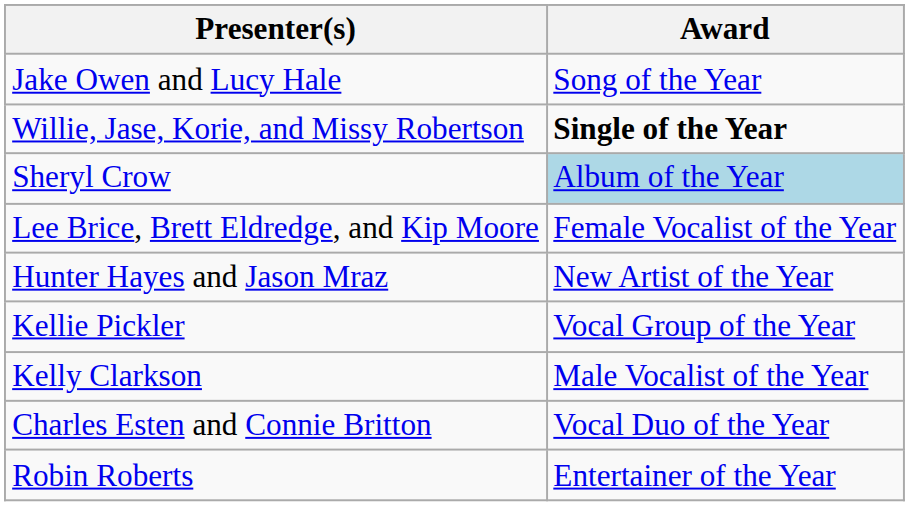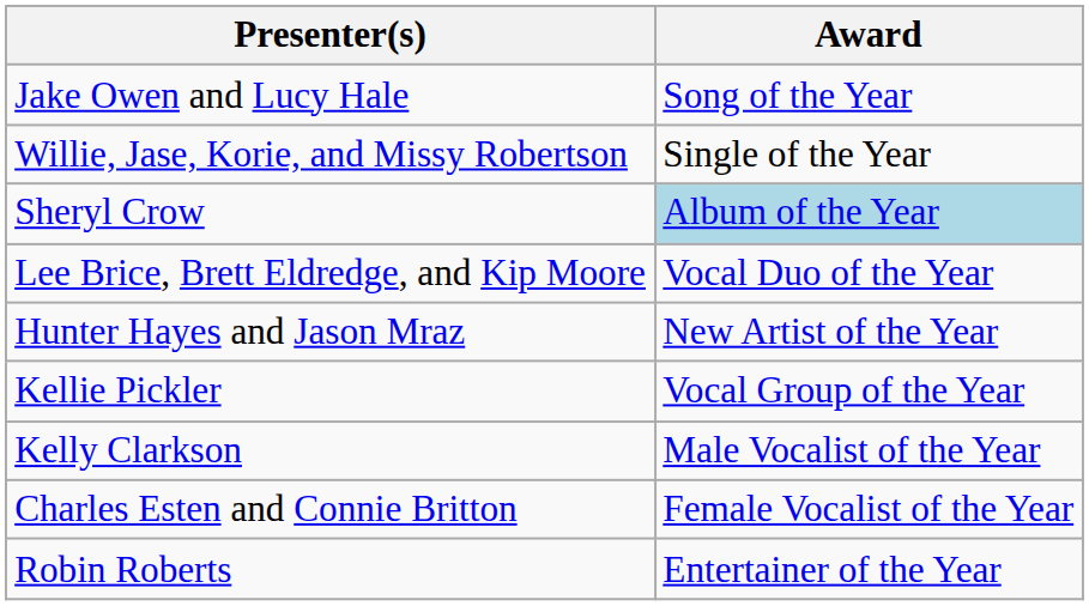Willie, Jase, Korie, and Missy Robertson | Award: bold -> normal
Lee Brice, Brett Eldredge, and Kip Moore | Award: Female Vocalist of the Year -> Vocal Duo of the Year
Charles Esten and Connie Britton | Award: Vocal Duo of the Year -> Female Vocalist of the Year
